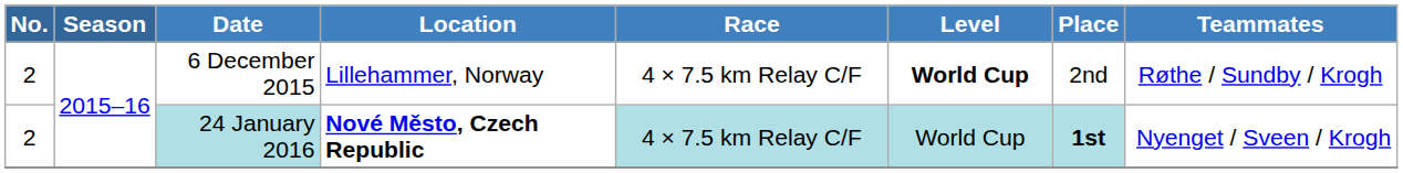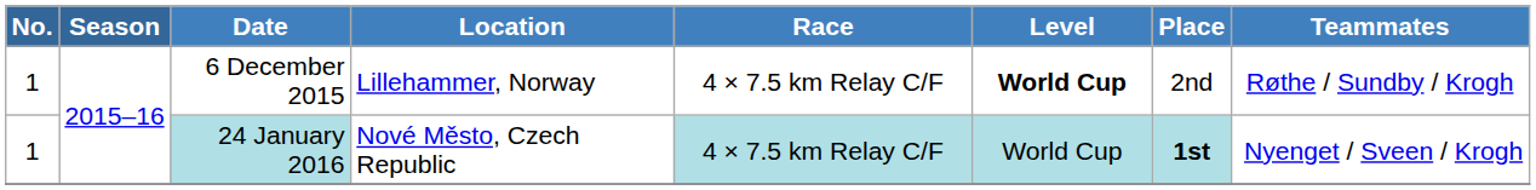6 December 2015 | No.: 2 -> 1
24 January 2016 | No.: 2 -> 1
24 January 2016 | Location: bold -> normal
